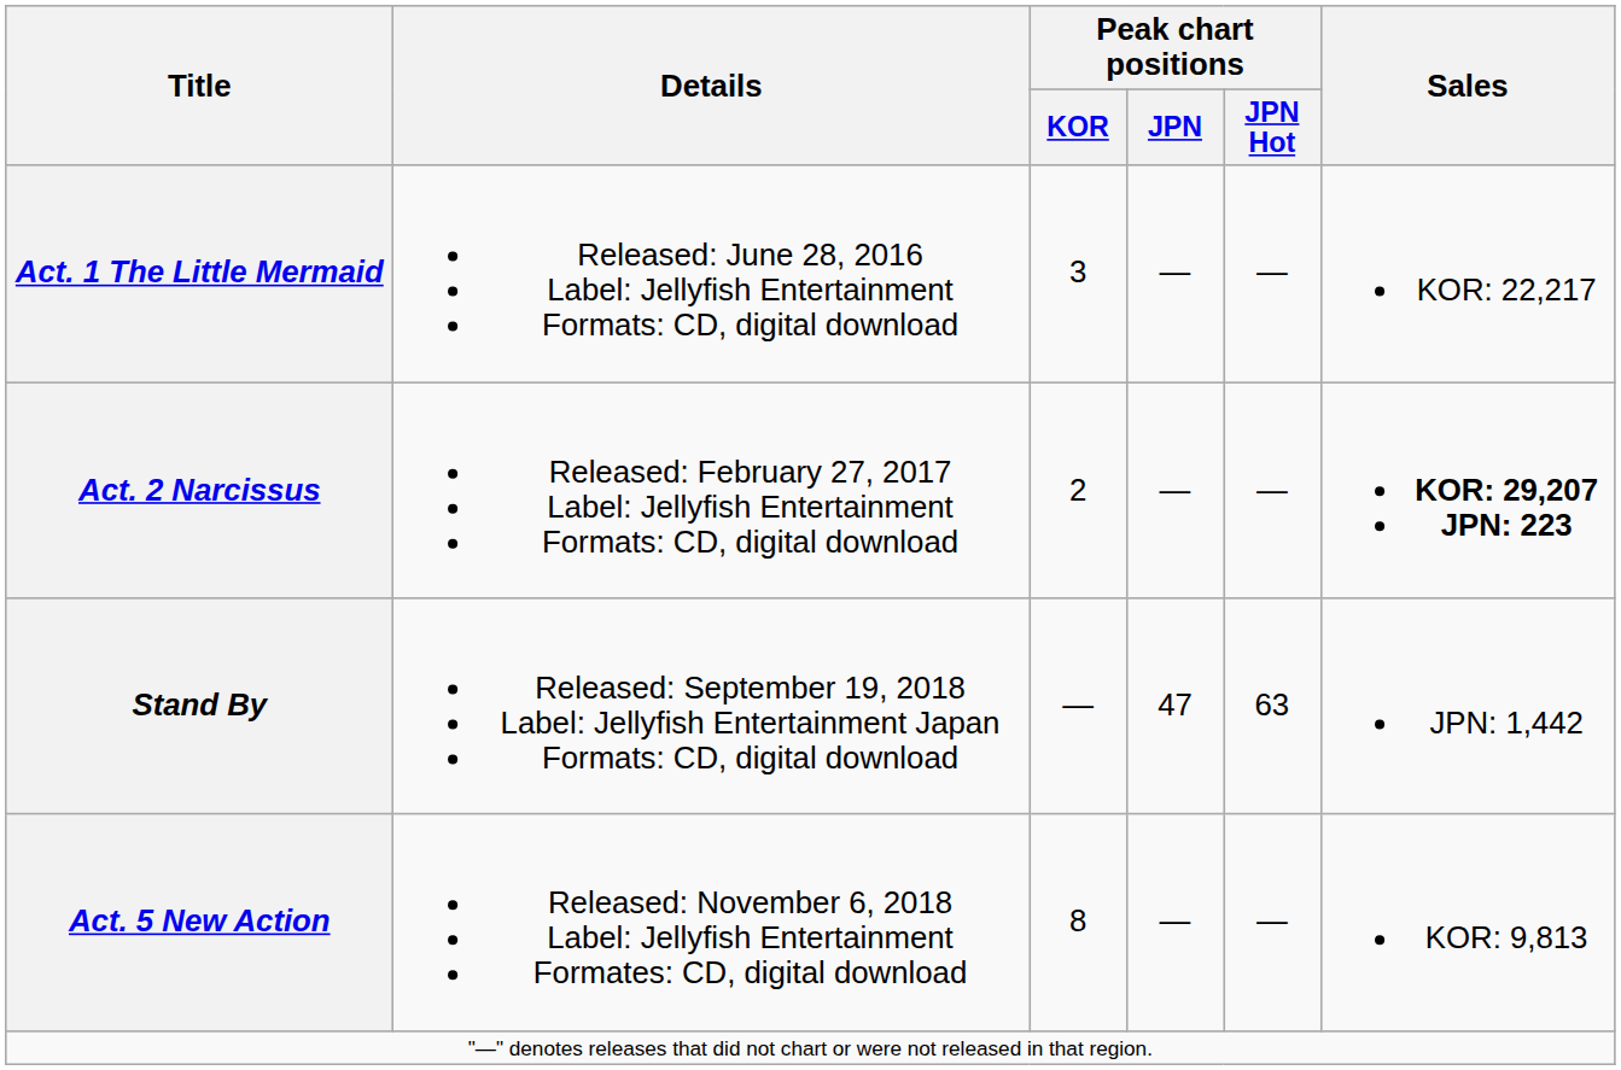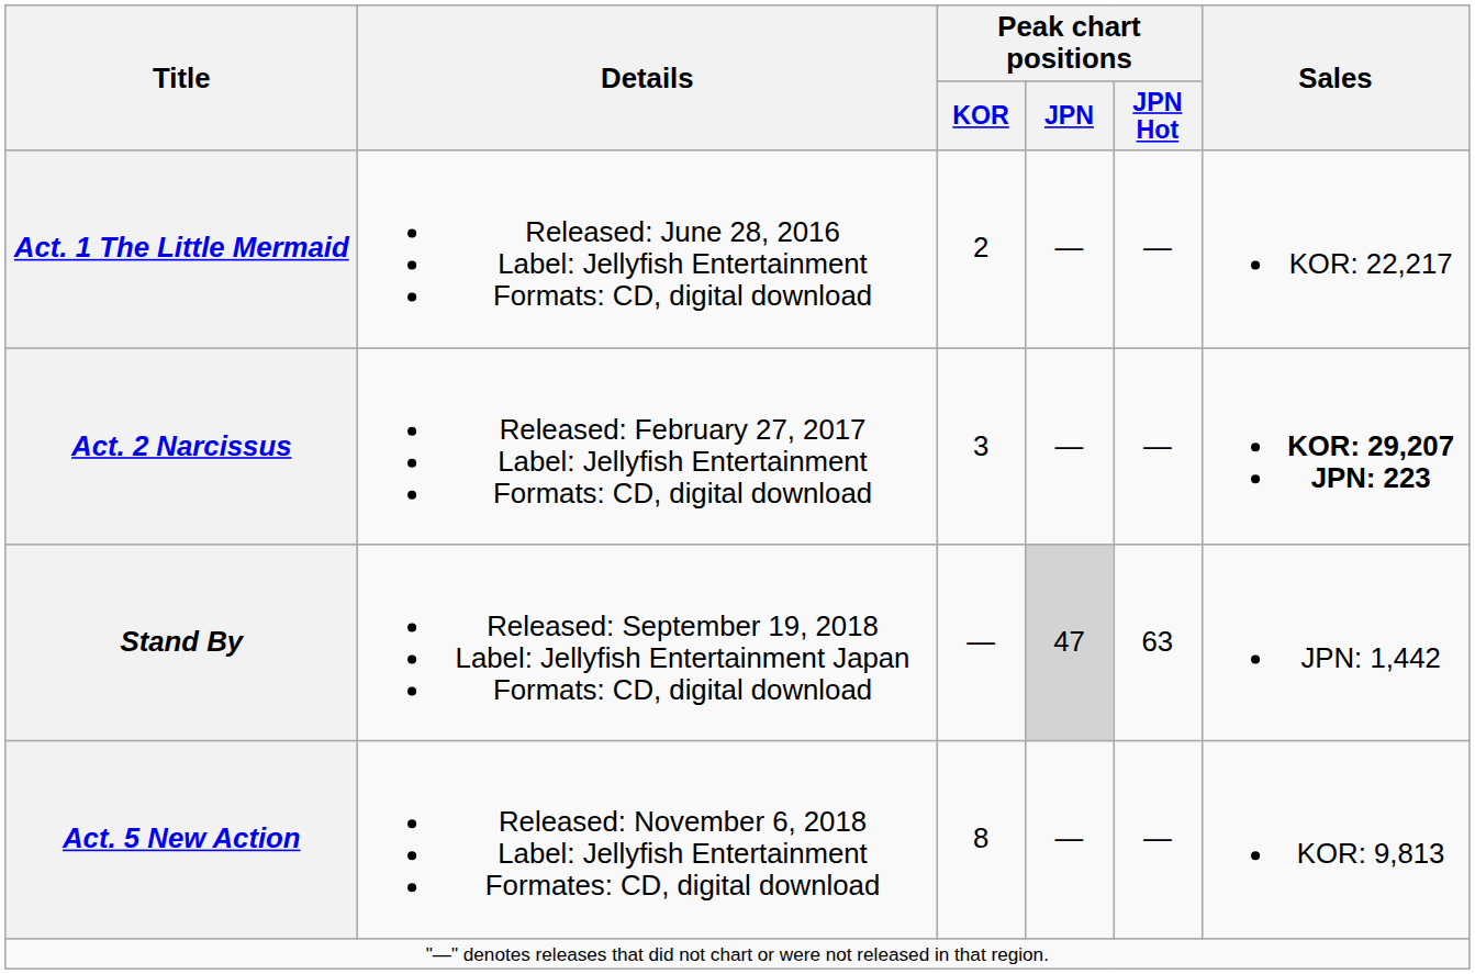Act. 1 The Little Mermaid | Peak chart positions / KOR: 3 -> 2
Act. 2 Narcissus | Peak chart positions / KOR: 2 -> 3
Stand By | Peak chart positions / JPN: no background -> lightgrey background
